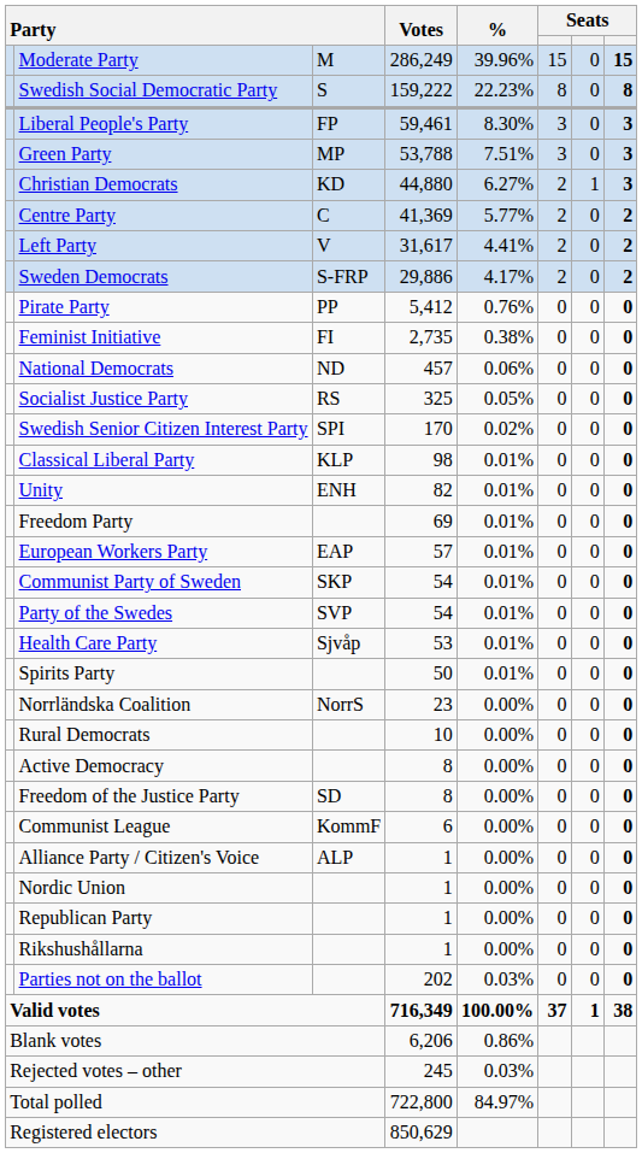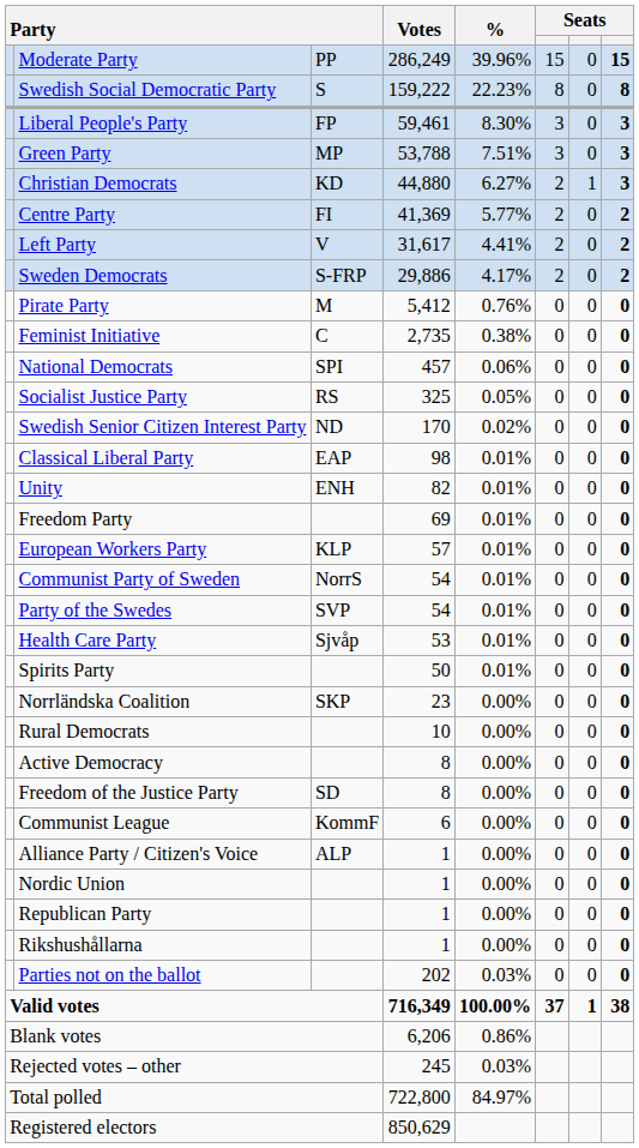Moderate Party | column 3: M -> PP
Centre Party | column 3: C -> FI
Pirate Party | column 3: PP -> M
Feminist Initiative | column 3: FI -> C
National Democrats | column 3: ND -> SPI
Swedish Senior Citizen Interest Party | column 3: SPI -> ND
Classical Liberal Party | column 3: KLP -> EAP
European Workers Party | column 3: EAP -> KLP
Communist Party of Sweden | column 3: SKP -> NorrS
Norrländska Coalition | column 3: NorrS -> SKP
